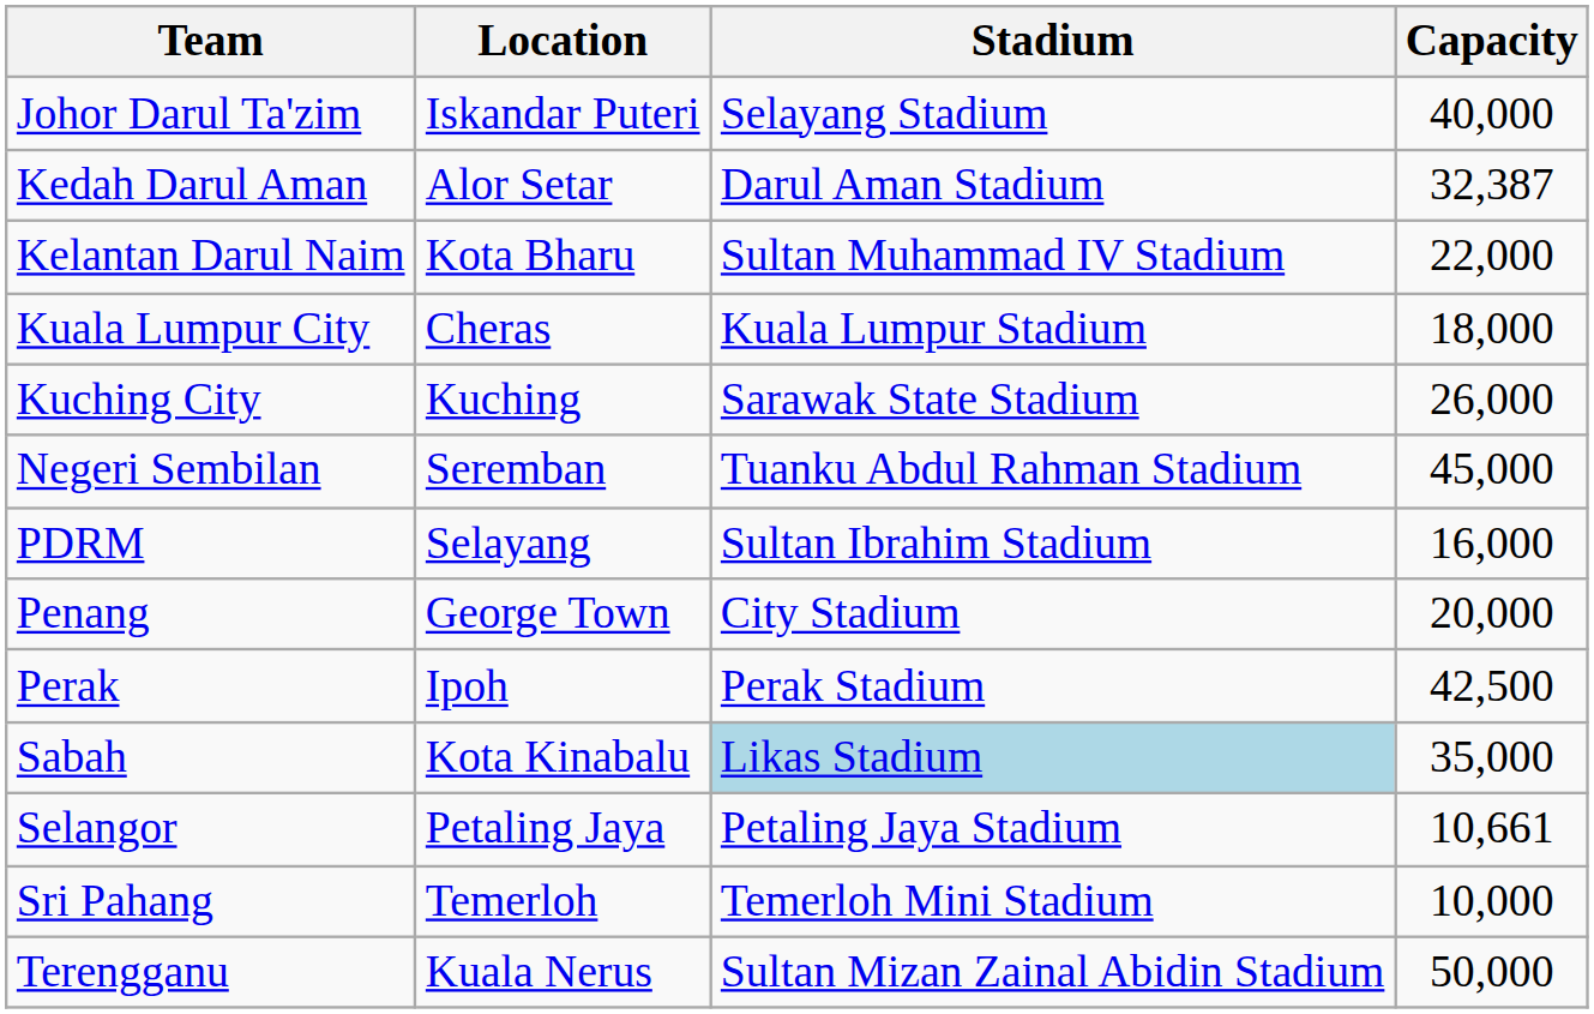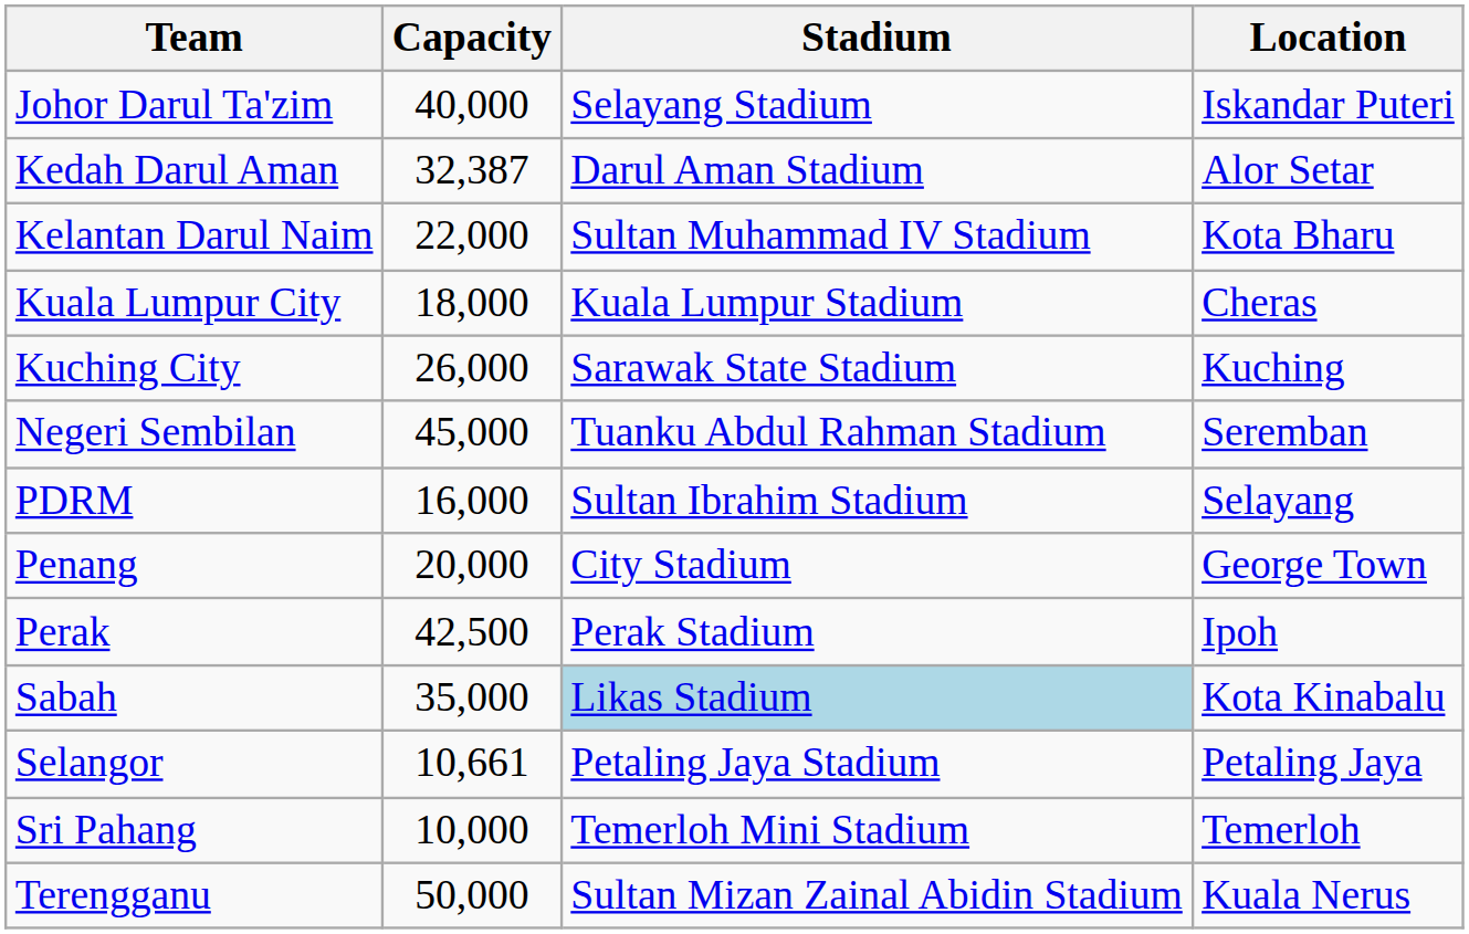columns swapped: Location <-> Capacity
